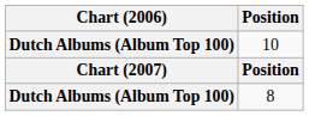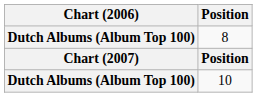rows swapped: 8 <-> 10
